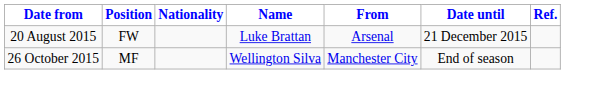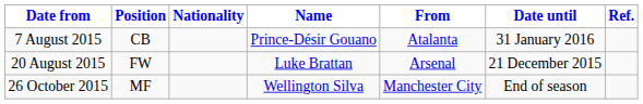+ row: 7 August 2015 | CB | Prince-Désir Gouano | Atalanta | 31 January 2016
